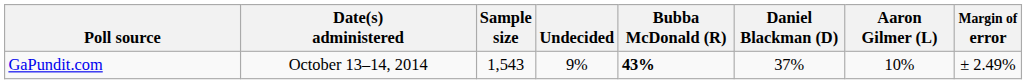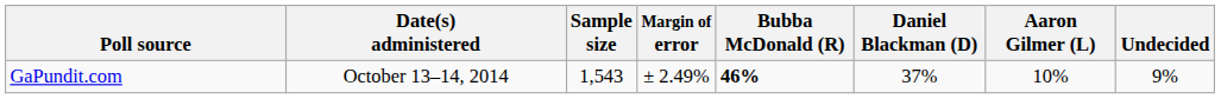columns swapped: Margin of error <-> Undecided
GaPundit.com | Bubba McDonald (R): 43% -> 46%
